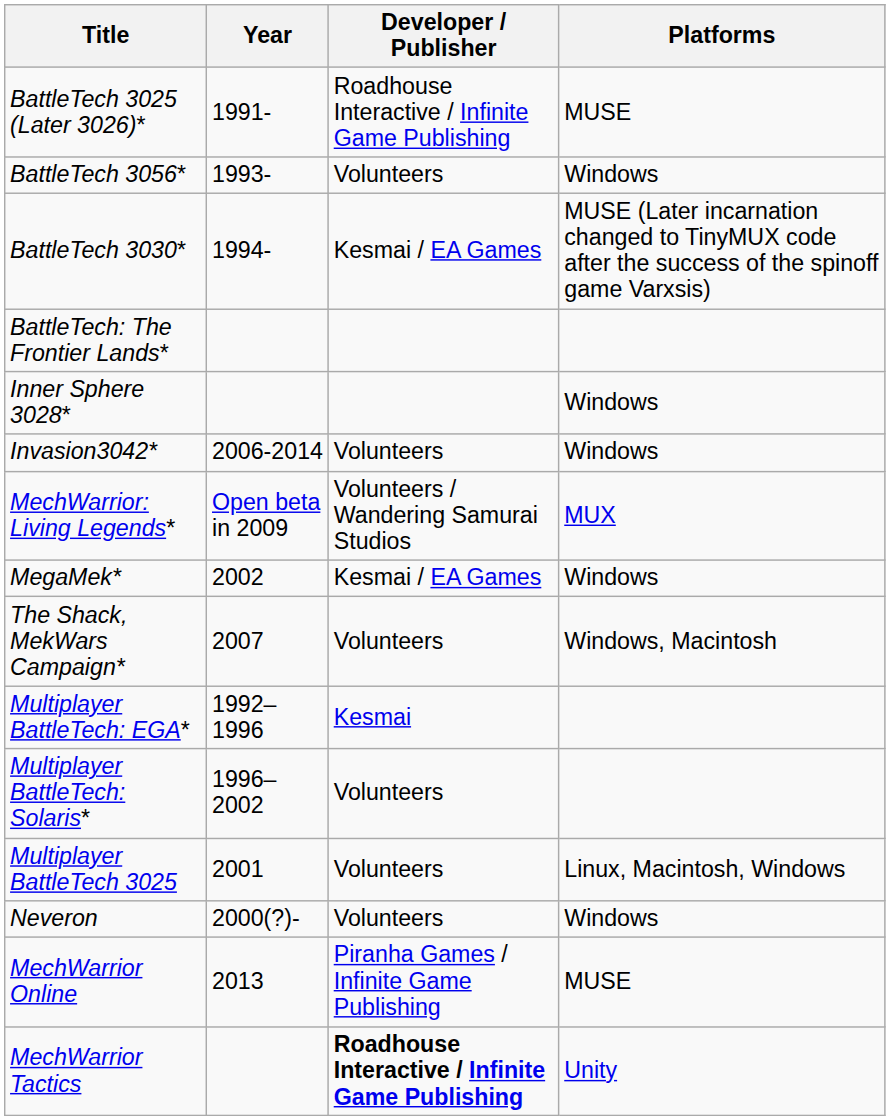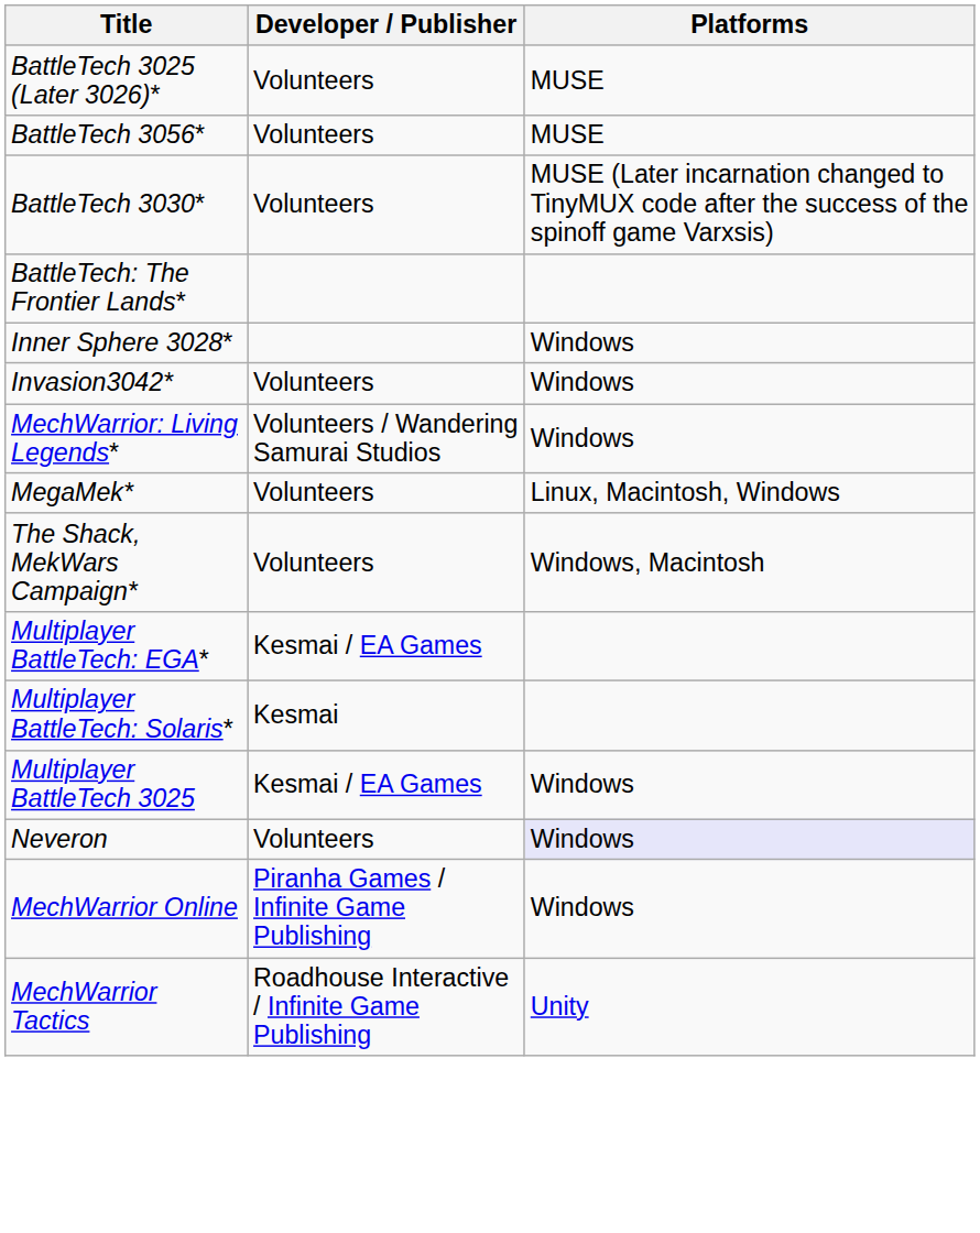- column: Year | 1991- | 1993- | 1994- | 2006-2014 | Open beta in 2009 | 2002 | 2007 | 1992–1996 | 1996–2002 | 2001 | 2000(?)- | 2013
BattleTech 3025 (Later 3026)* | Developer / Publisher: Roadhouse Interactive / Infinite Game Publishing -> Volunteers
BattleTech 3056* | Platforms: Windows -> MUSE
BattleTech 3030* | Developer / Publisher: Kesmai / EA Games -> Volunteers
MechWarrior: Living Legends* | Platforms: MUX -> Windows
MegaMek* | Developer / Publisher: Kesmai / EA Games -> Volunteers
MegaMek* | Platforms: Windows -> Linux, Macintosh, Windows
Multiplayer BattleTech: EGA* | Developer / Publisher: Kesmai -> Kesmai / EA Games
Multiplayer BattleTech: Solaris* | Developer / Publisher: Volunteers -> Kesmai
Multiplayer BattleTech 3025 | Developer / Publisher: Volunteers -> Kesmai / EA Games
Multiplayer BattleTech 3025 | Platforms: Linux, Macintosh, Windows -> Windows
Neveron | Platforms: no background -> lavender background
MechWarrior Online | Platforms: MUSE -> Windows
MechWarrior Tactics | Developer / Publisher: bold -> normal
